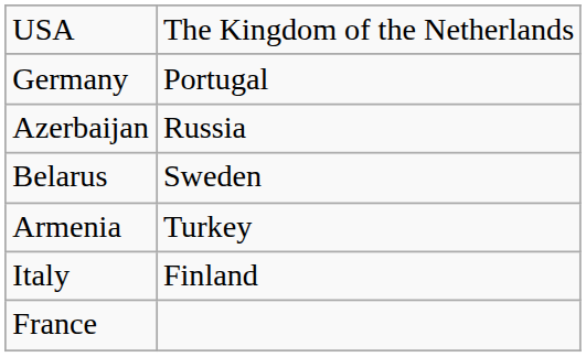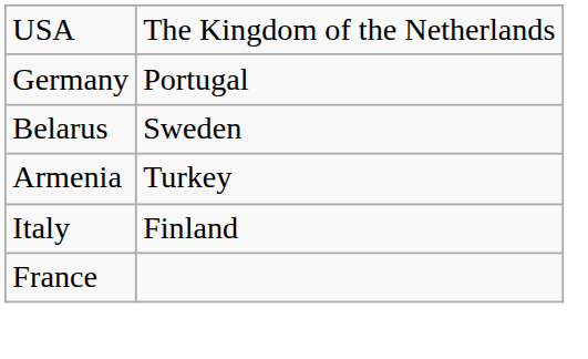- row: Azerbaijan | Russia
